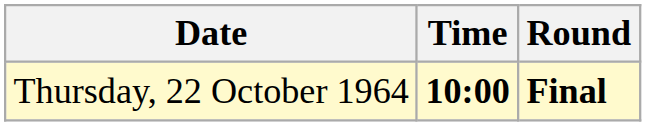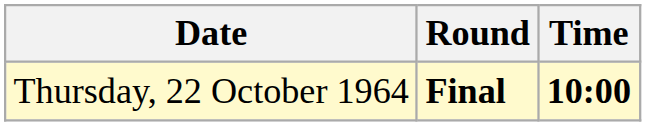columns swapped: Time <-> Round
